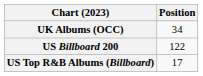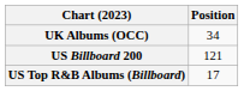US Billboard 200 | Position: 122 -> 121
